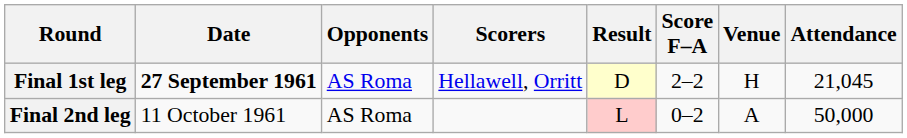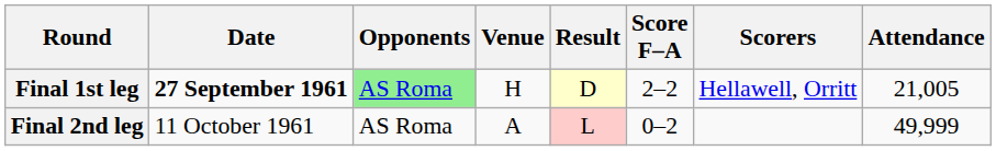columns swapped: Venue <-> Scorers
Final 1st leg | Opponents: no background -> lightgreen background
Final 1st leg | Attendance: 21,045 -> 21,005
Final 2nd leg | Attendance: 50,000 -> 49,999
